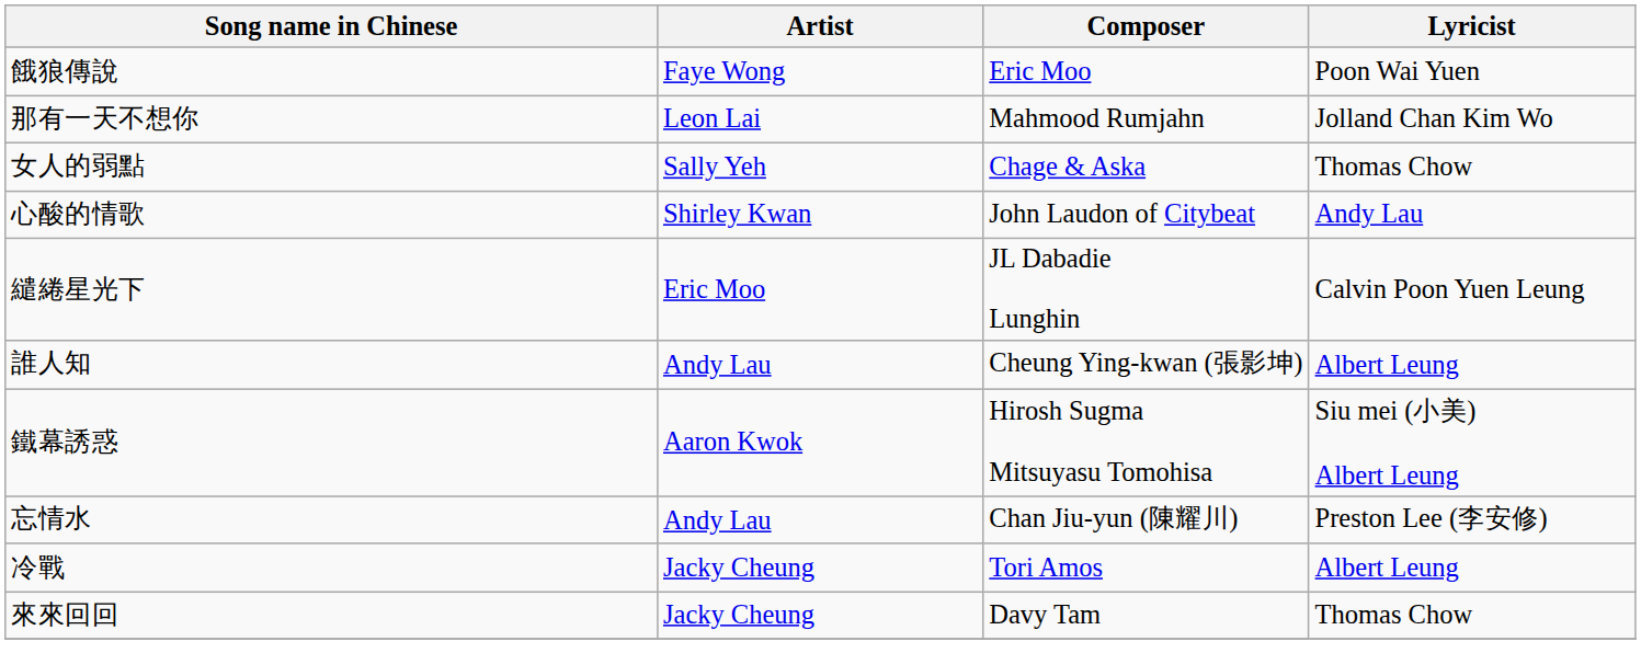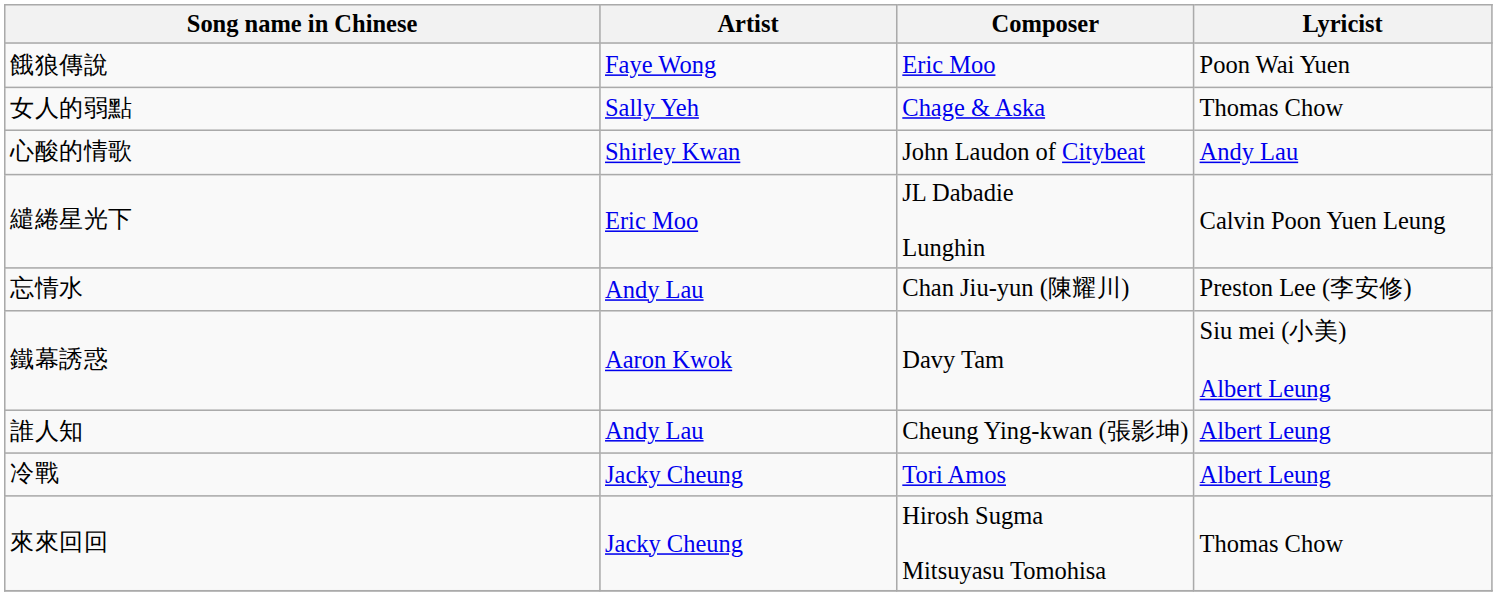- row: 那有一天不想你 | Leon Lai | Mahmood Rumjahn | Jolland Chan Kim Wo
rows swapped: 忘情水 <-> 誰人知
鐵幕誘惑 | Composer: Hirosh Sugma Mitsuyasu Tomohisa -> Davy Tam
來來回回 | Composer: Davy Tam -> Hirosh Sugma Mitsuyasu Tomohisa
